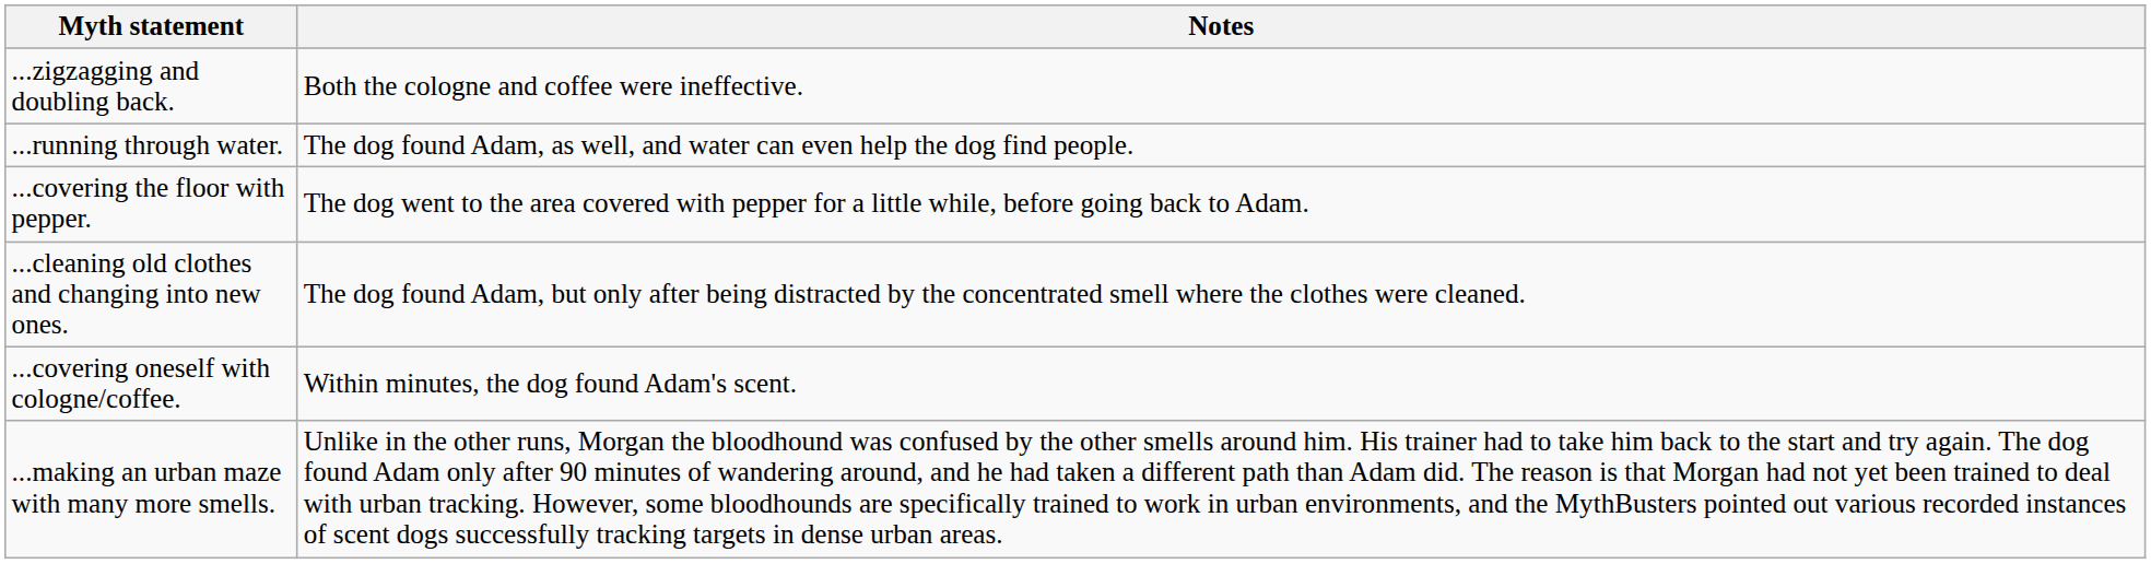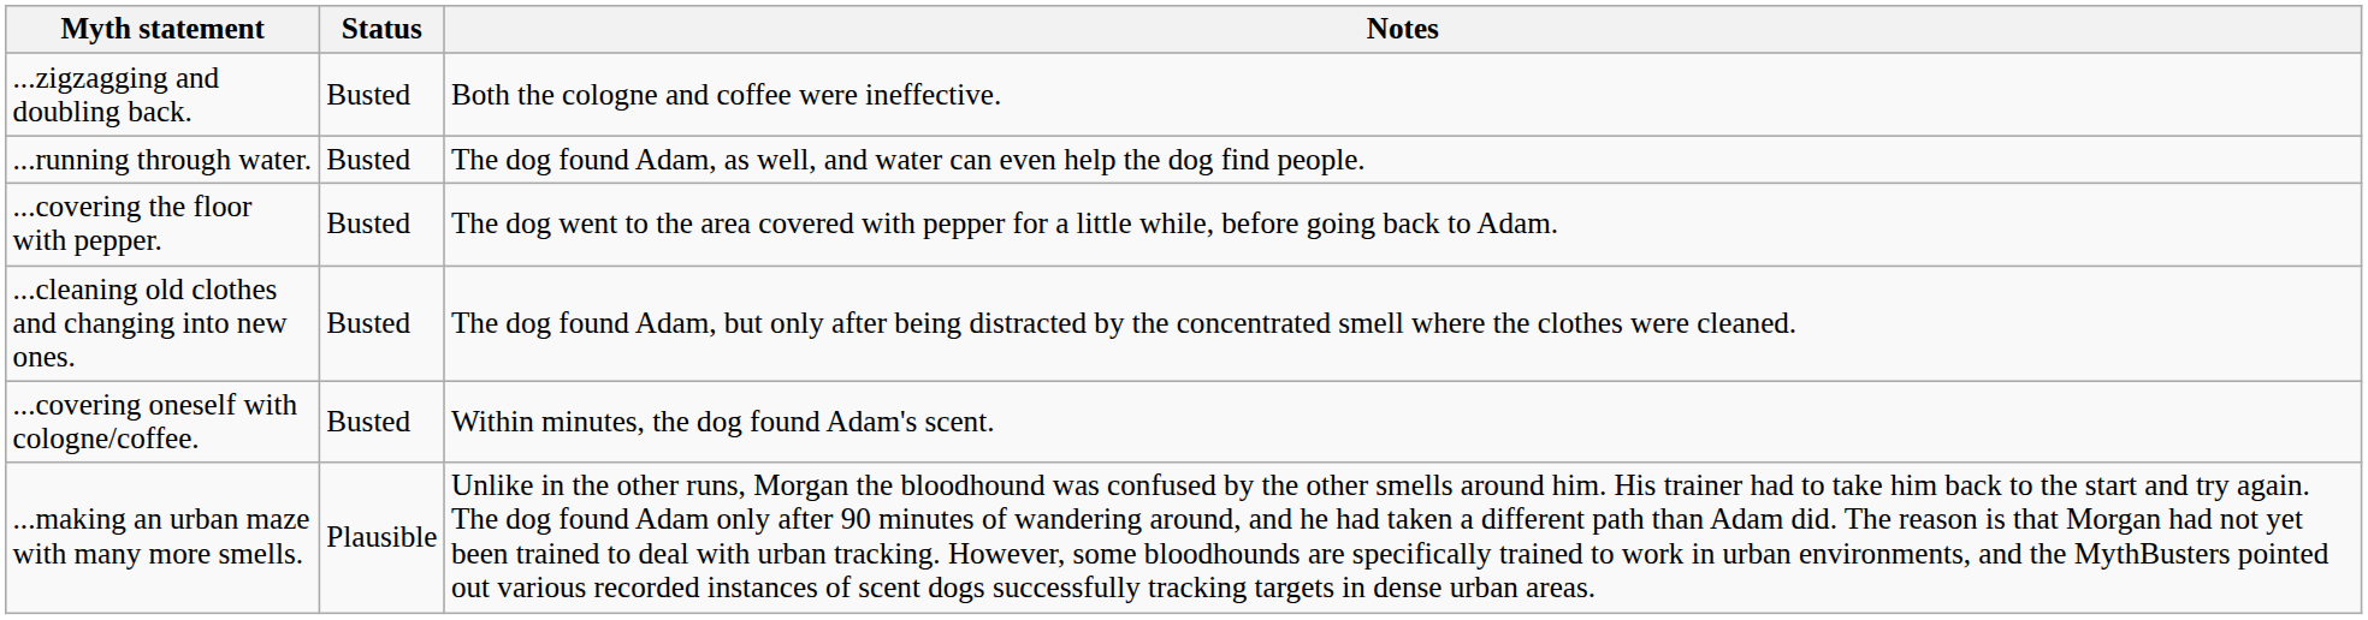+ column: Status | Busted | Busted | Busted | Busted | Busted | Plausible
